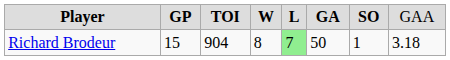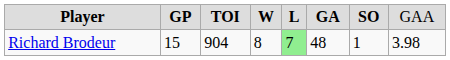Richard Brodeur | column 6: 50 -> 48
Richard Brodeur | column 8: 3.18 -> 3.98
